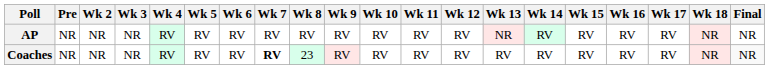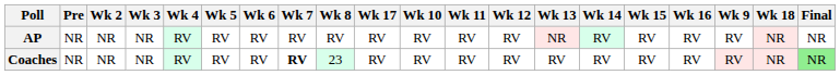columns swapped: Wk 9 <-> Wk 17
Coaches | Final: no background -> lightgreen background
